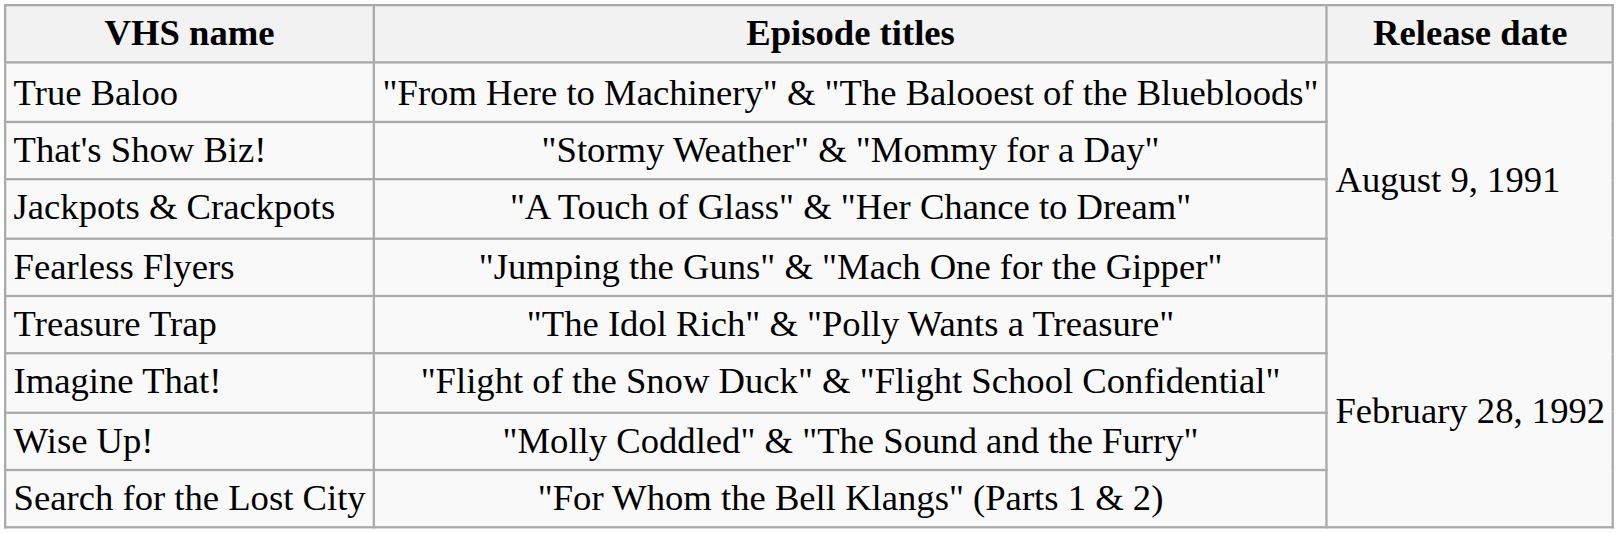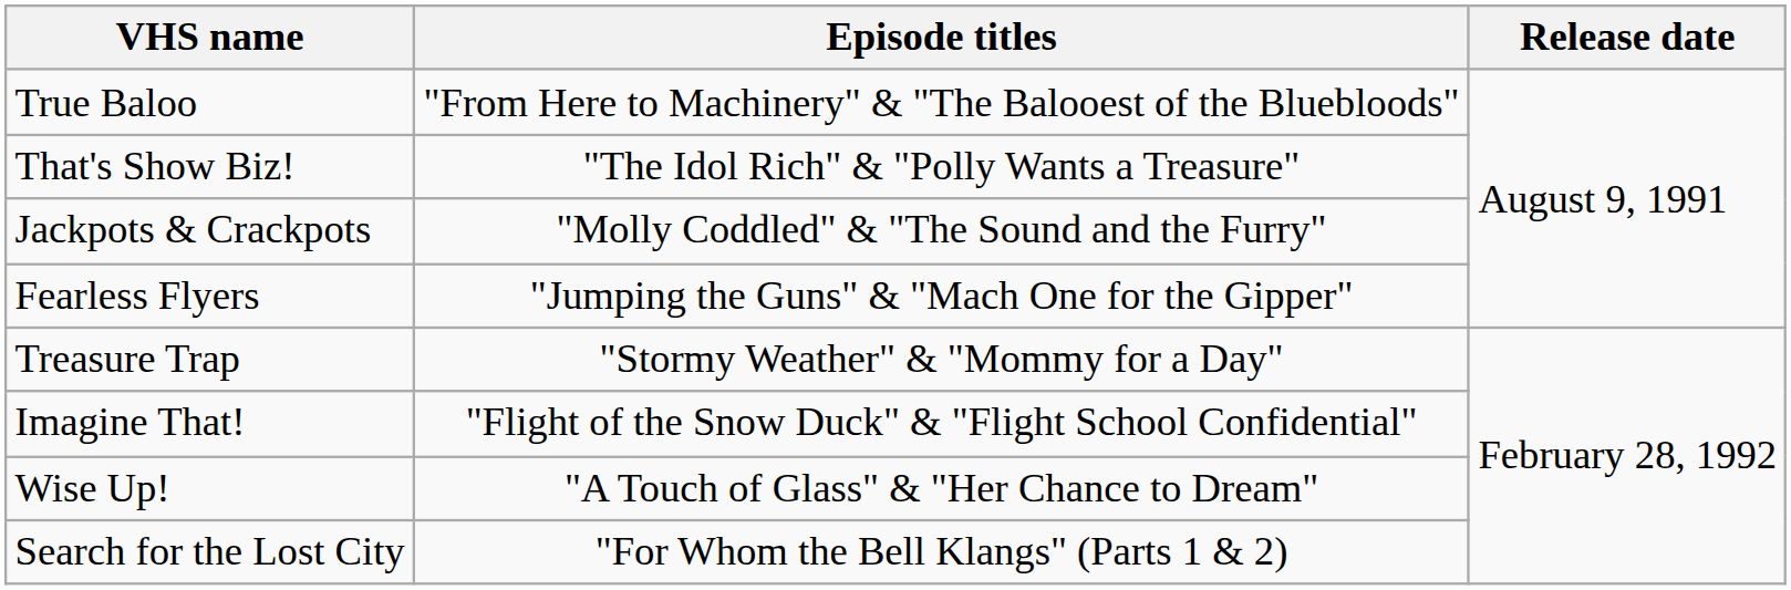That's Show Biz! | Episode titles: "Stormy Weather" & "Mommy for a Day" -> "The Idol Rich" & "Polly Wants a Treasure"
Jackpots & Crackpots | Episode titles: "A Touch of Glass" & "Her Chance to Dream" -> "Molly Coddled" & "The Sound and the Furry"
Treasure Trap | Episode titles: "The Idol Rich" & "Polly Wants a Treasure" -> "Stormy Weather" & "Mommy for a Day"
Wise Up! | Episode titles: "Molly Coddled" & "The Sound and the Furry" -> "A Touch of Glass" & "Her Chance to Dream"
